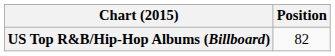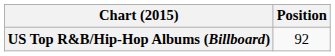US Top R&B/Hip-Hop Albums (Billboard) | Position: 82 -> 92
